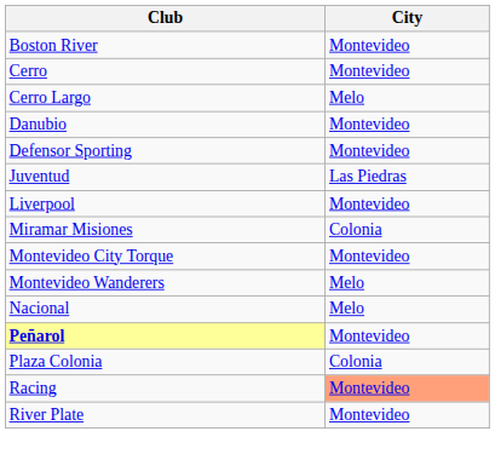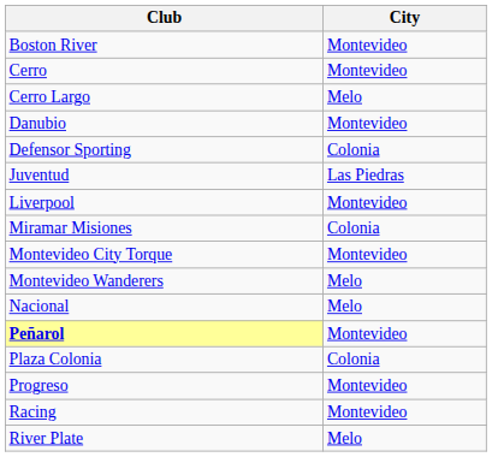Defensor Sporting | City: Montevideo -> Colonia
+ row: Progreso | Montevideo
Racing | City: lightsalmon background -> no background
River Plate | City: Montevideo -> Melo
